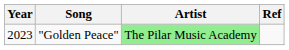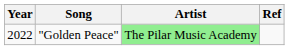"Golden Peace" | Year: 2023 -> 2022
